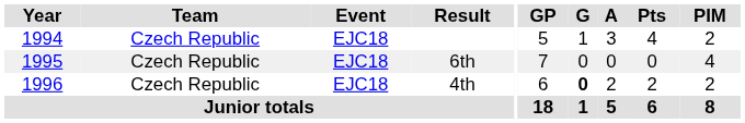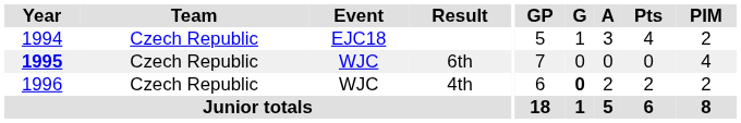6th | Year: normal -> bold
6th | Event: EJC18 -> WJC
4th | Event: EJC18 -> WJC
